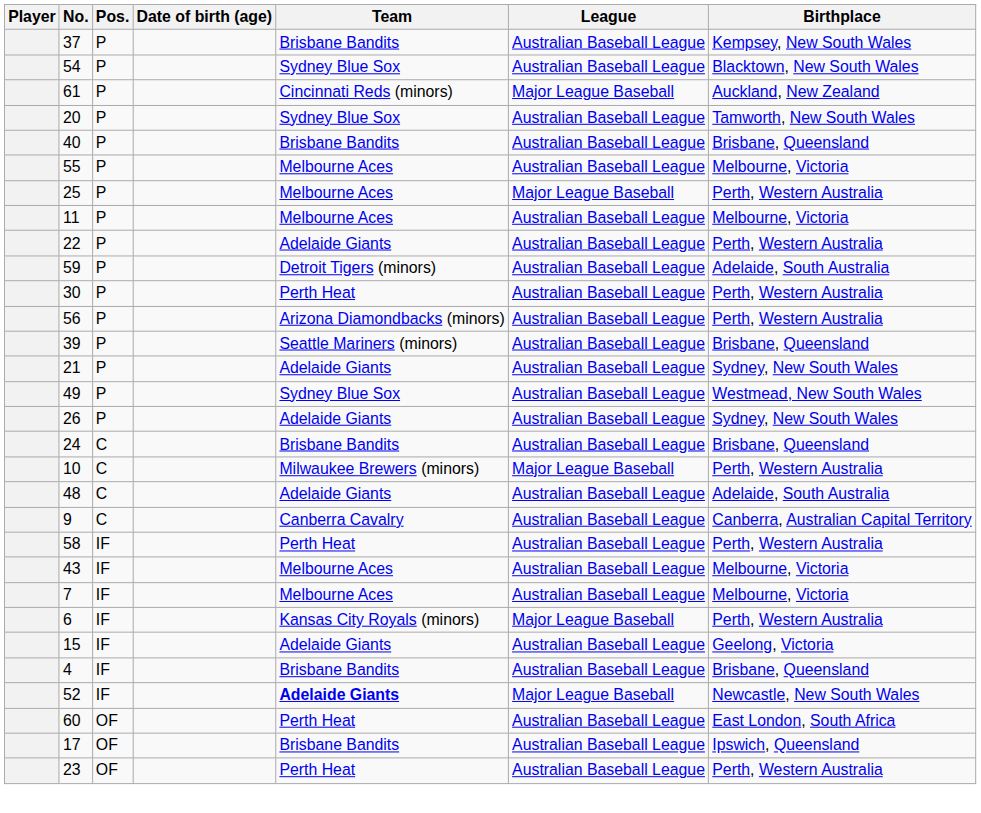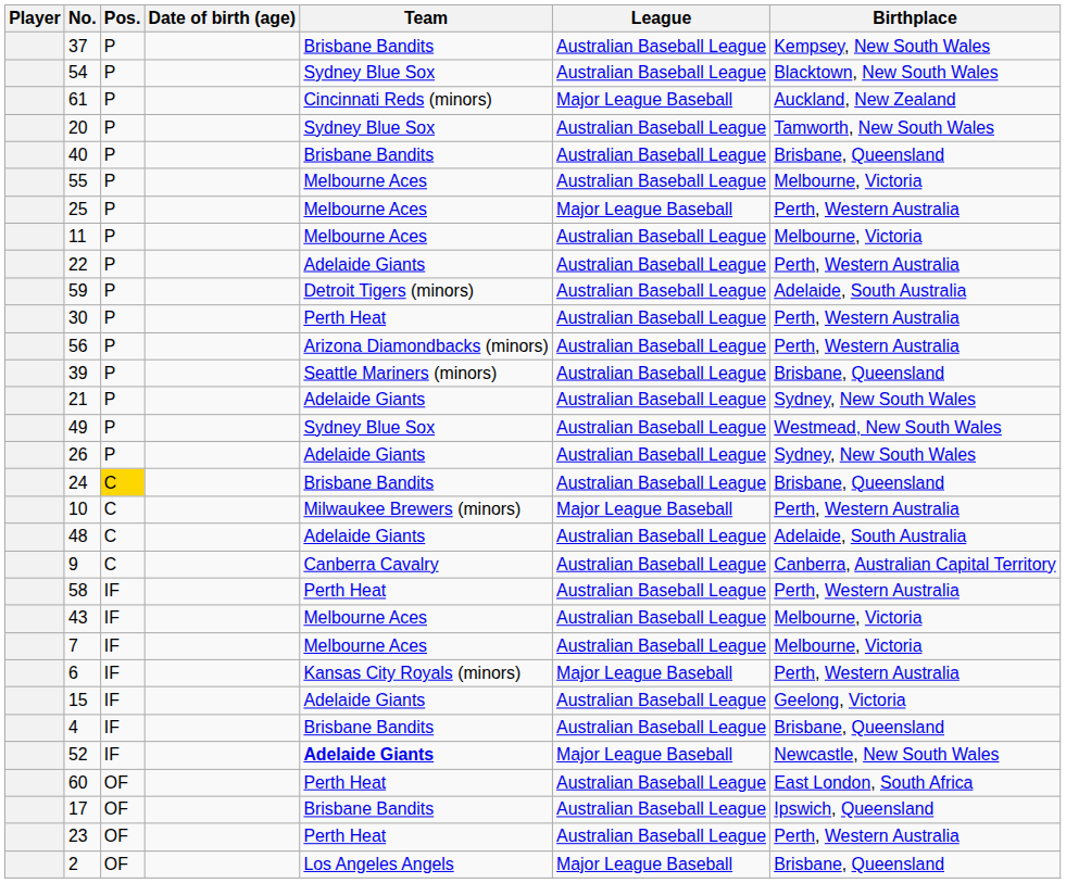24 | Pos.: no background -> gold background
+ row: 2 | OF | Los Angeles Angels | Major League Baseball | Brisbane, Queensland
